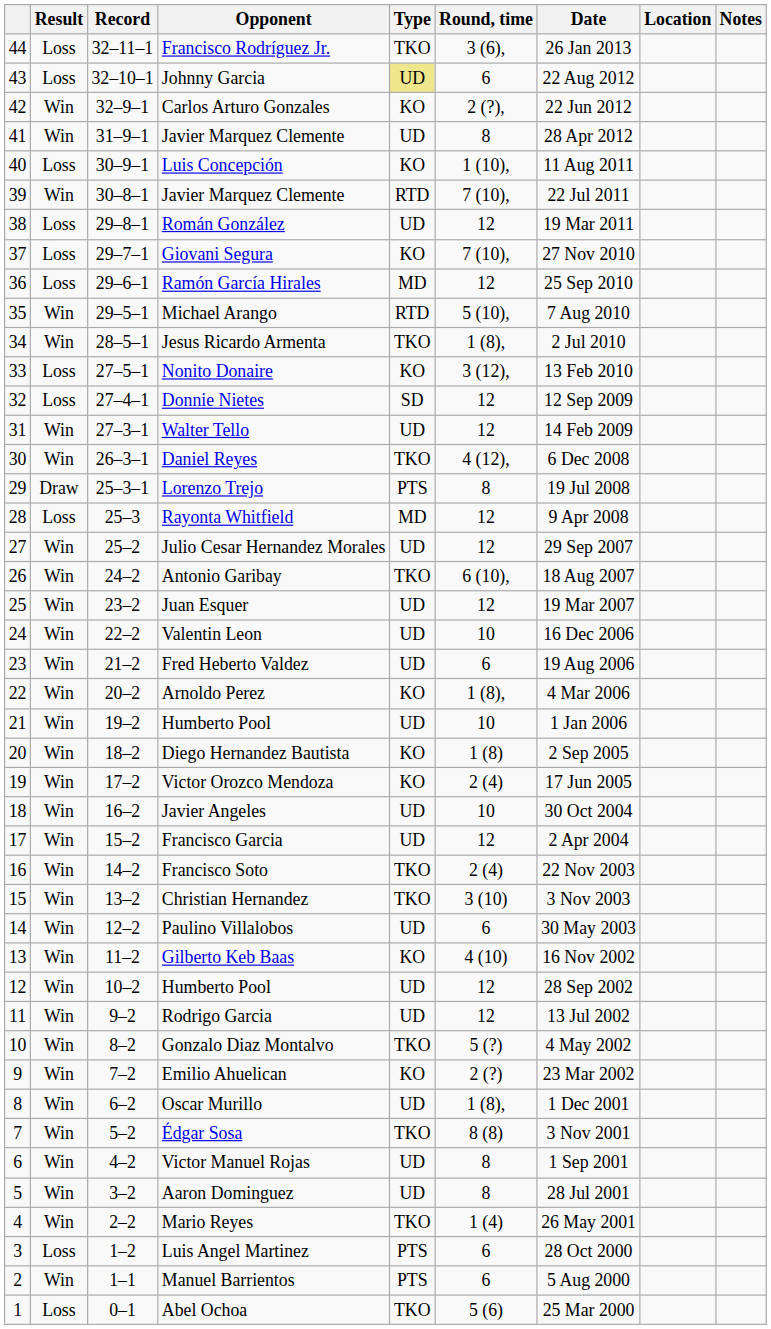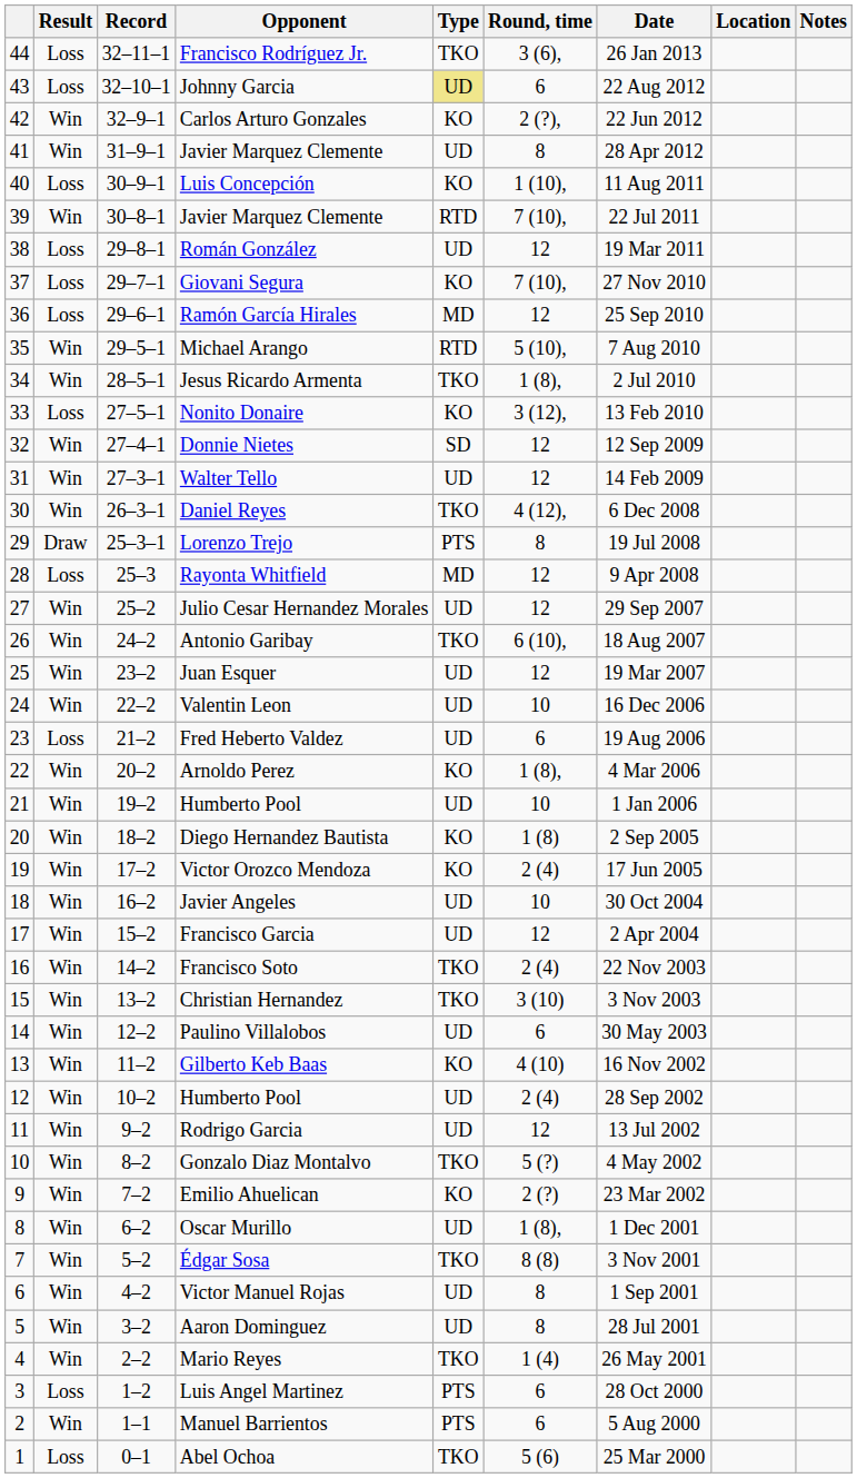Donnie Nietes | Result: Loss -> Win
Fred Heberto Valdez | Result: Win -> Loss
12 / Humberto Pool | Round, time: 12 -> 2 (4)
